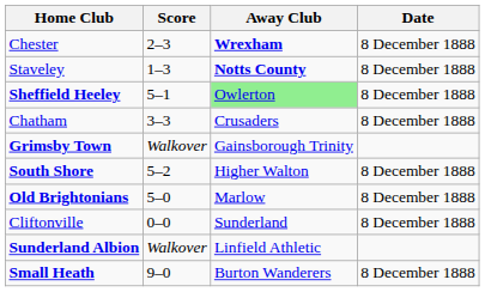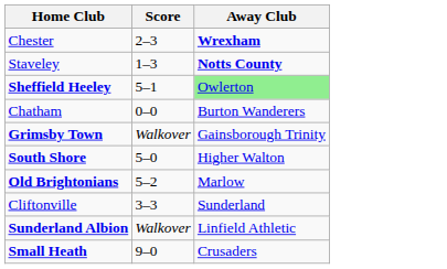- column: Date | 8 December 1888 | 8 December 1888 | 8 December 1888 | 8 December 1888 | 8 December 1888 | 8 December 1888 | 8 December 1888 | 8 December 1888
Chatham | Score: 3–3 -> 0–0
Chatham | Away Club: Crusaders -> Burton Wanderers
South Shore | Score: 5–2 -> 5–0
Old Brightonians | Score: 5–0 -> 5–2
Cliftonville | Score: 0–0 -> 3–3
Small Heath | Away Club: Burton Wanderers -> Crusaders
